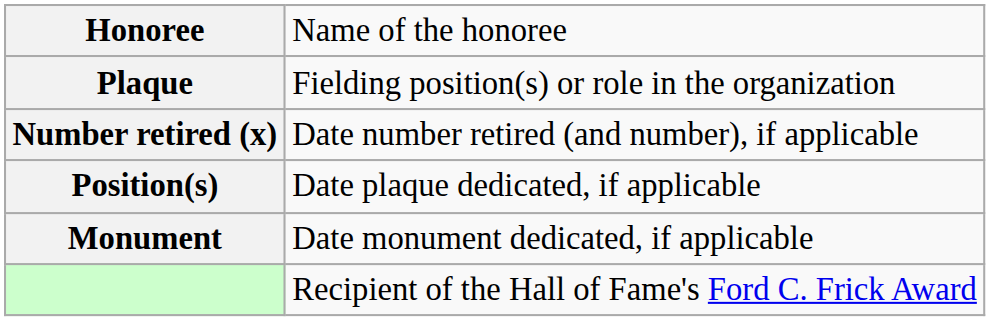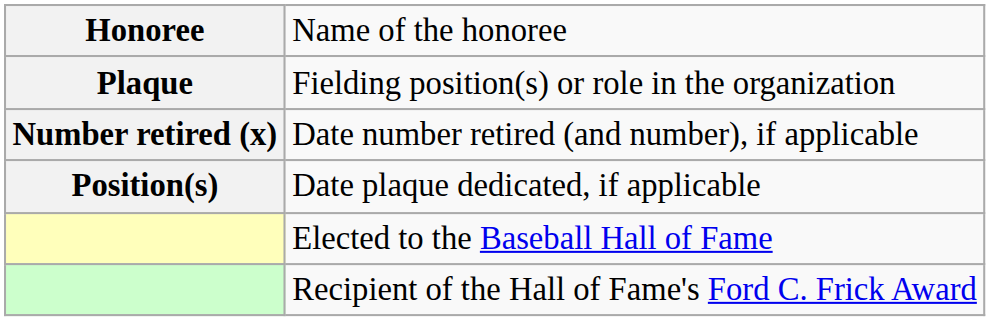- row: Monument | Date monument dedicated, if applicable
+ row: Elected to the Baseball Hall of Fame
